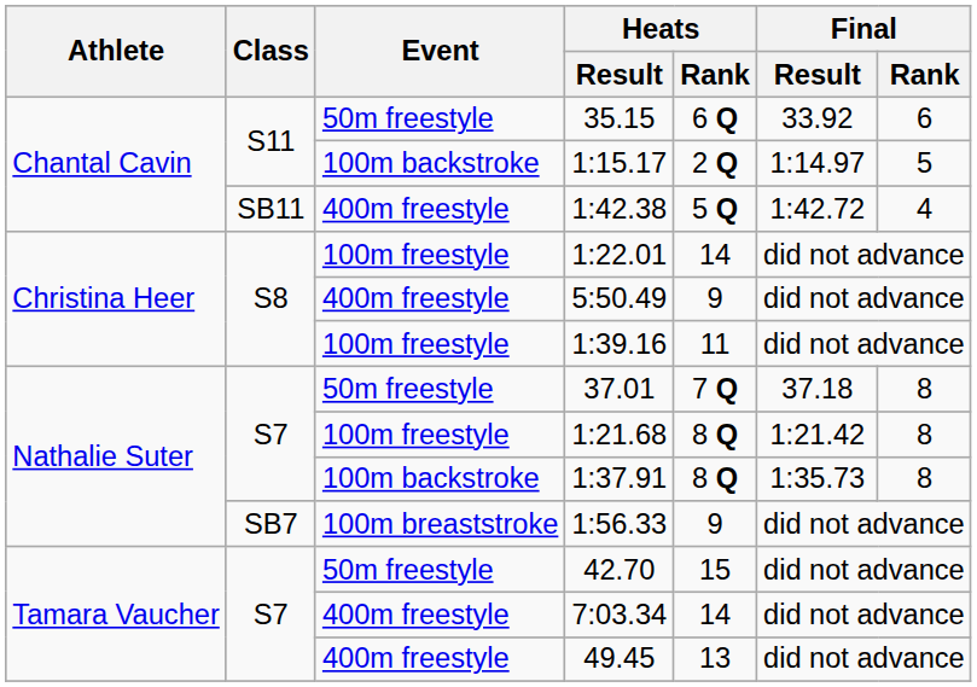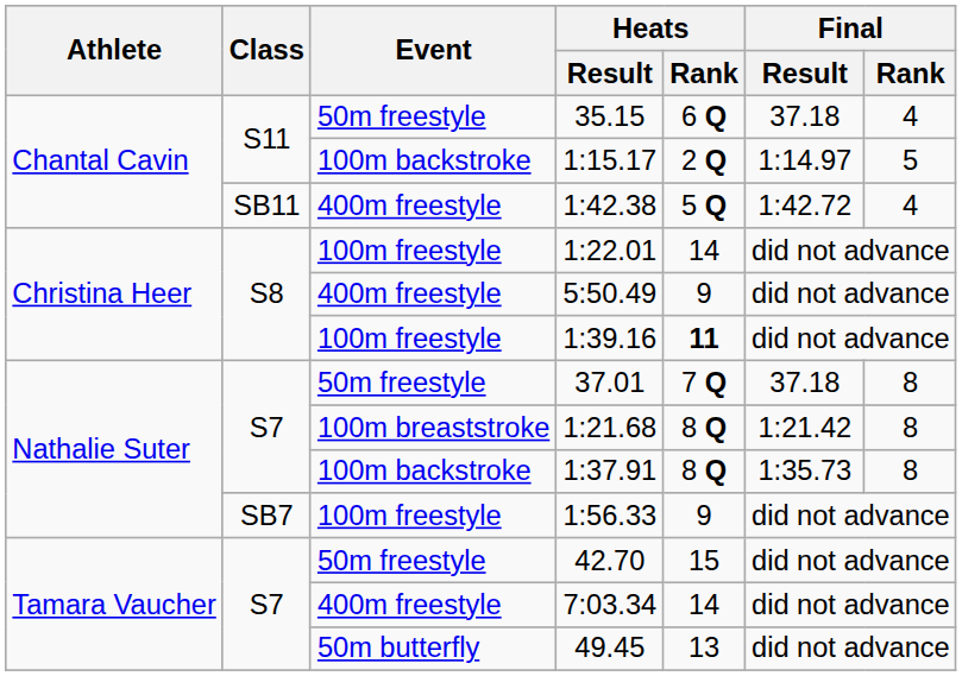35.15 | Final / Result: 33.92 -> 37.18
35.15 | Final / Rank: 6 -> 4
1:39.16 | Heats / Rank: normal -> bold
1:21.68 | Event: 100m freestyle -> 100m breaststroke
1:56.33 | Event: 100m breaststroke -> 100m freestyle
49.45 | Event: 400m freestyle -> 50m butterfly
